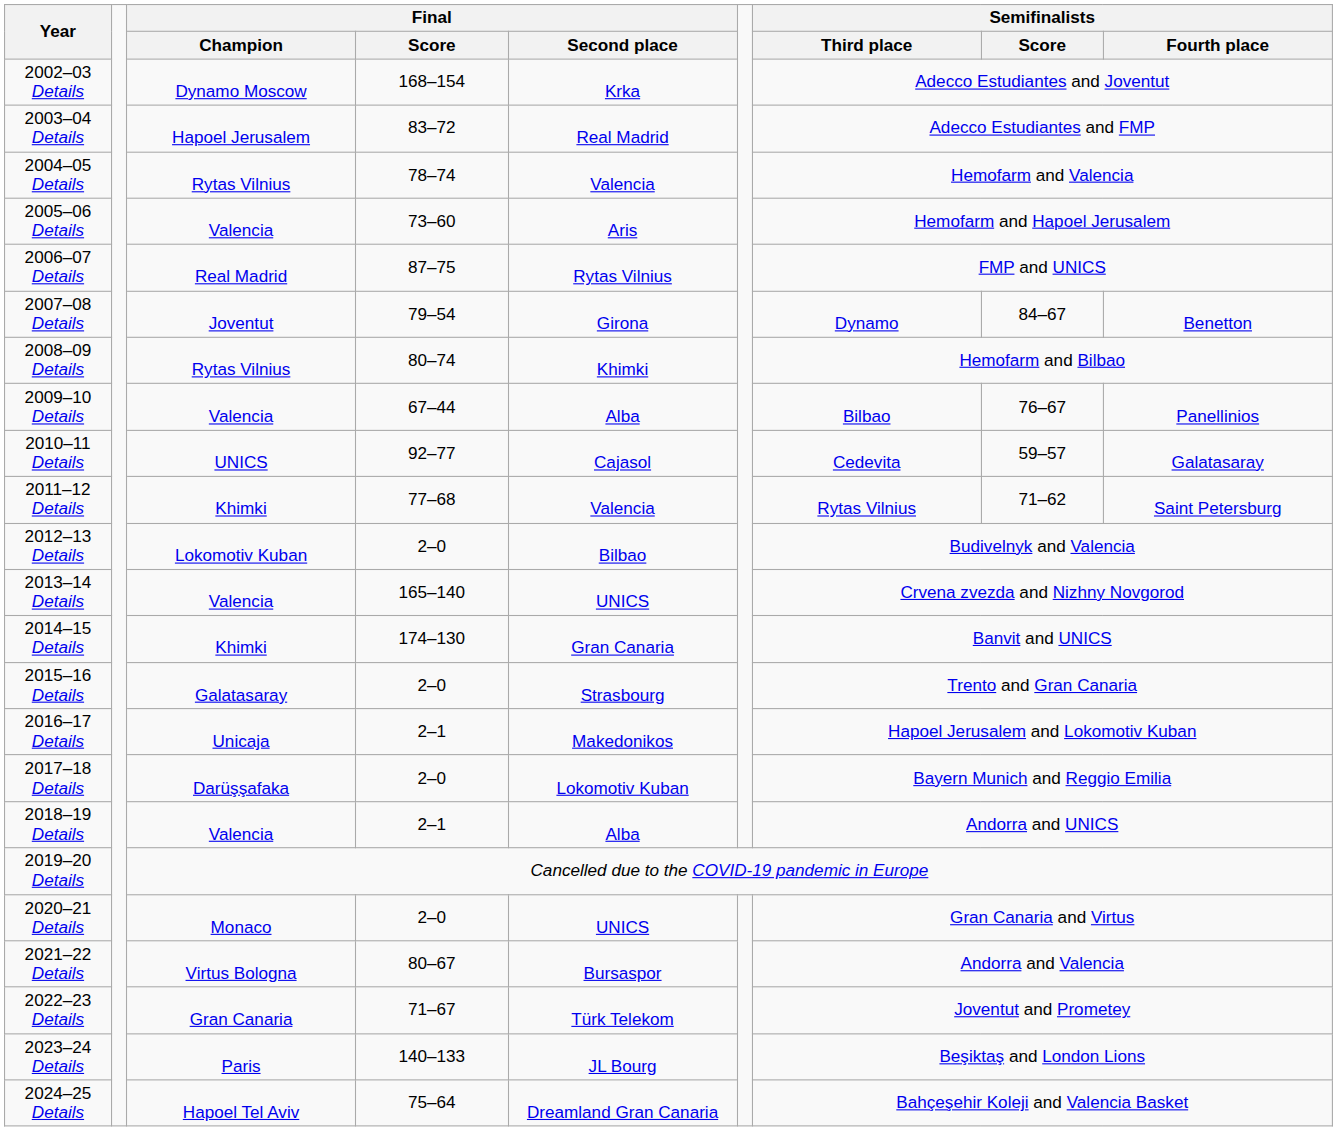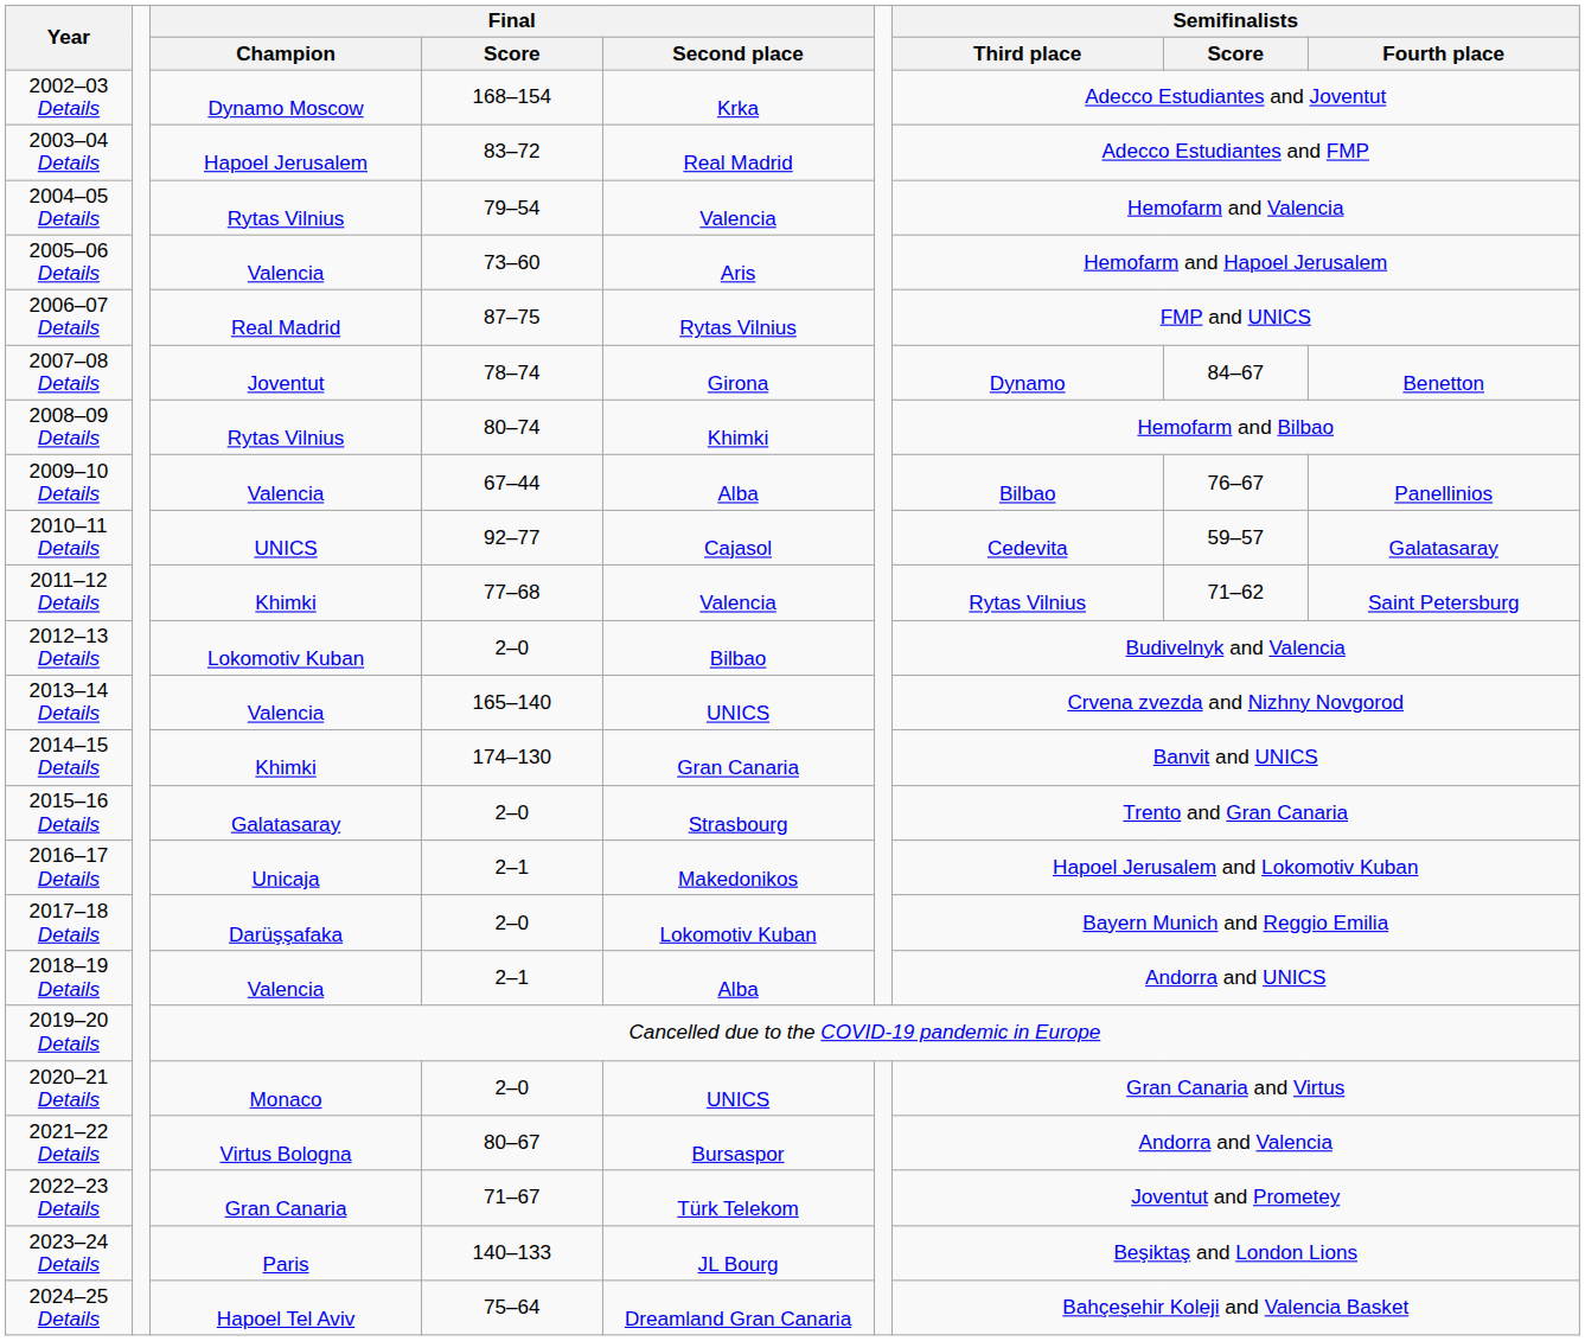2004–05 Details | Final / Score: 78–74 -> 79–54
2007–08 Details | Final / Score: 79–54 -> 78–74
